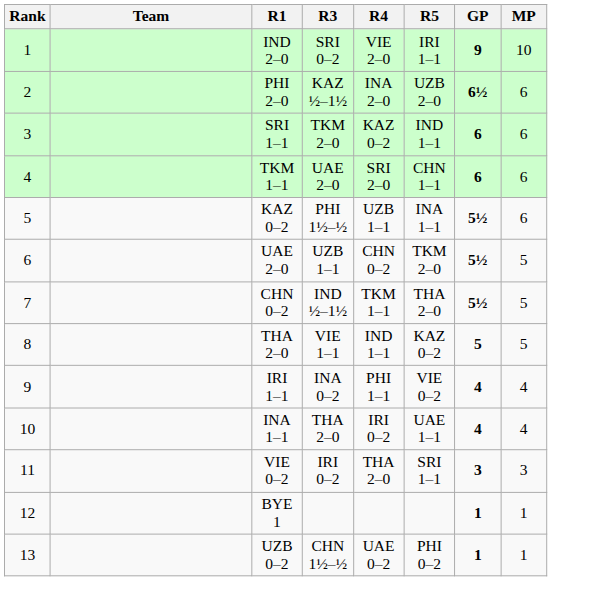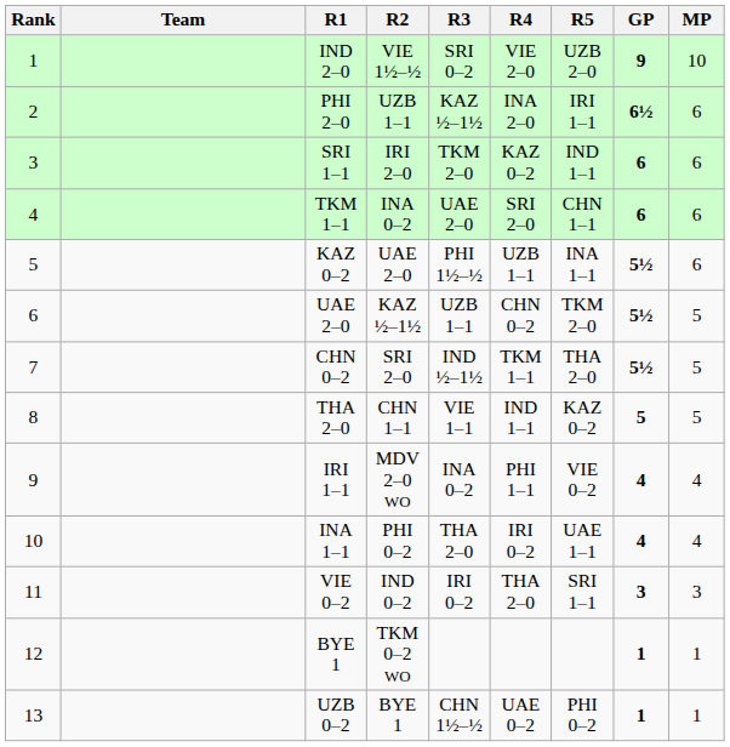+ column: R2 | VIE 1½–½ | UZB 1–1 | IRI 2–0 | INA 0–2 | UAE 2–0 | KAZ ½–1½ | SRI 2–0 | CHN 1–1 | MDV 2–0 WO | PHI 0–2 | IND 0–2 | TKM 0–2 WO | BYE 1
IND 2–0 | R5: IRI 1–1 -> UZB 2–0
PHI 2–0 | R5: UZB 2–0 -> IRI 1–1
